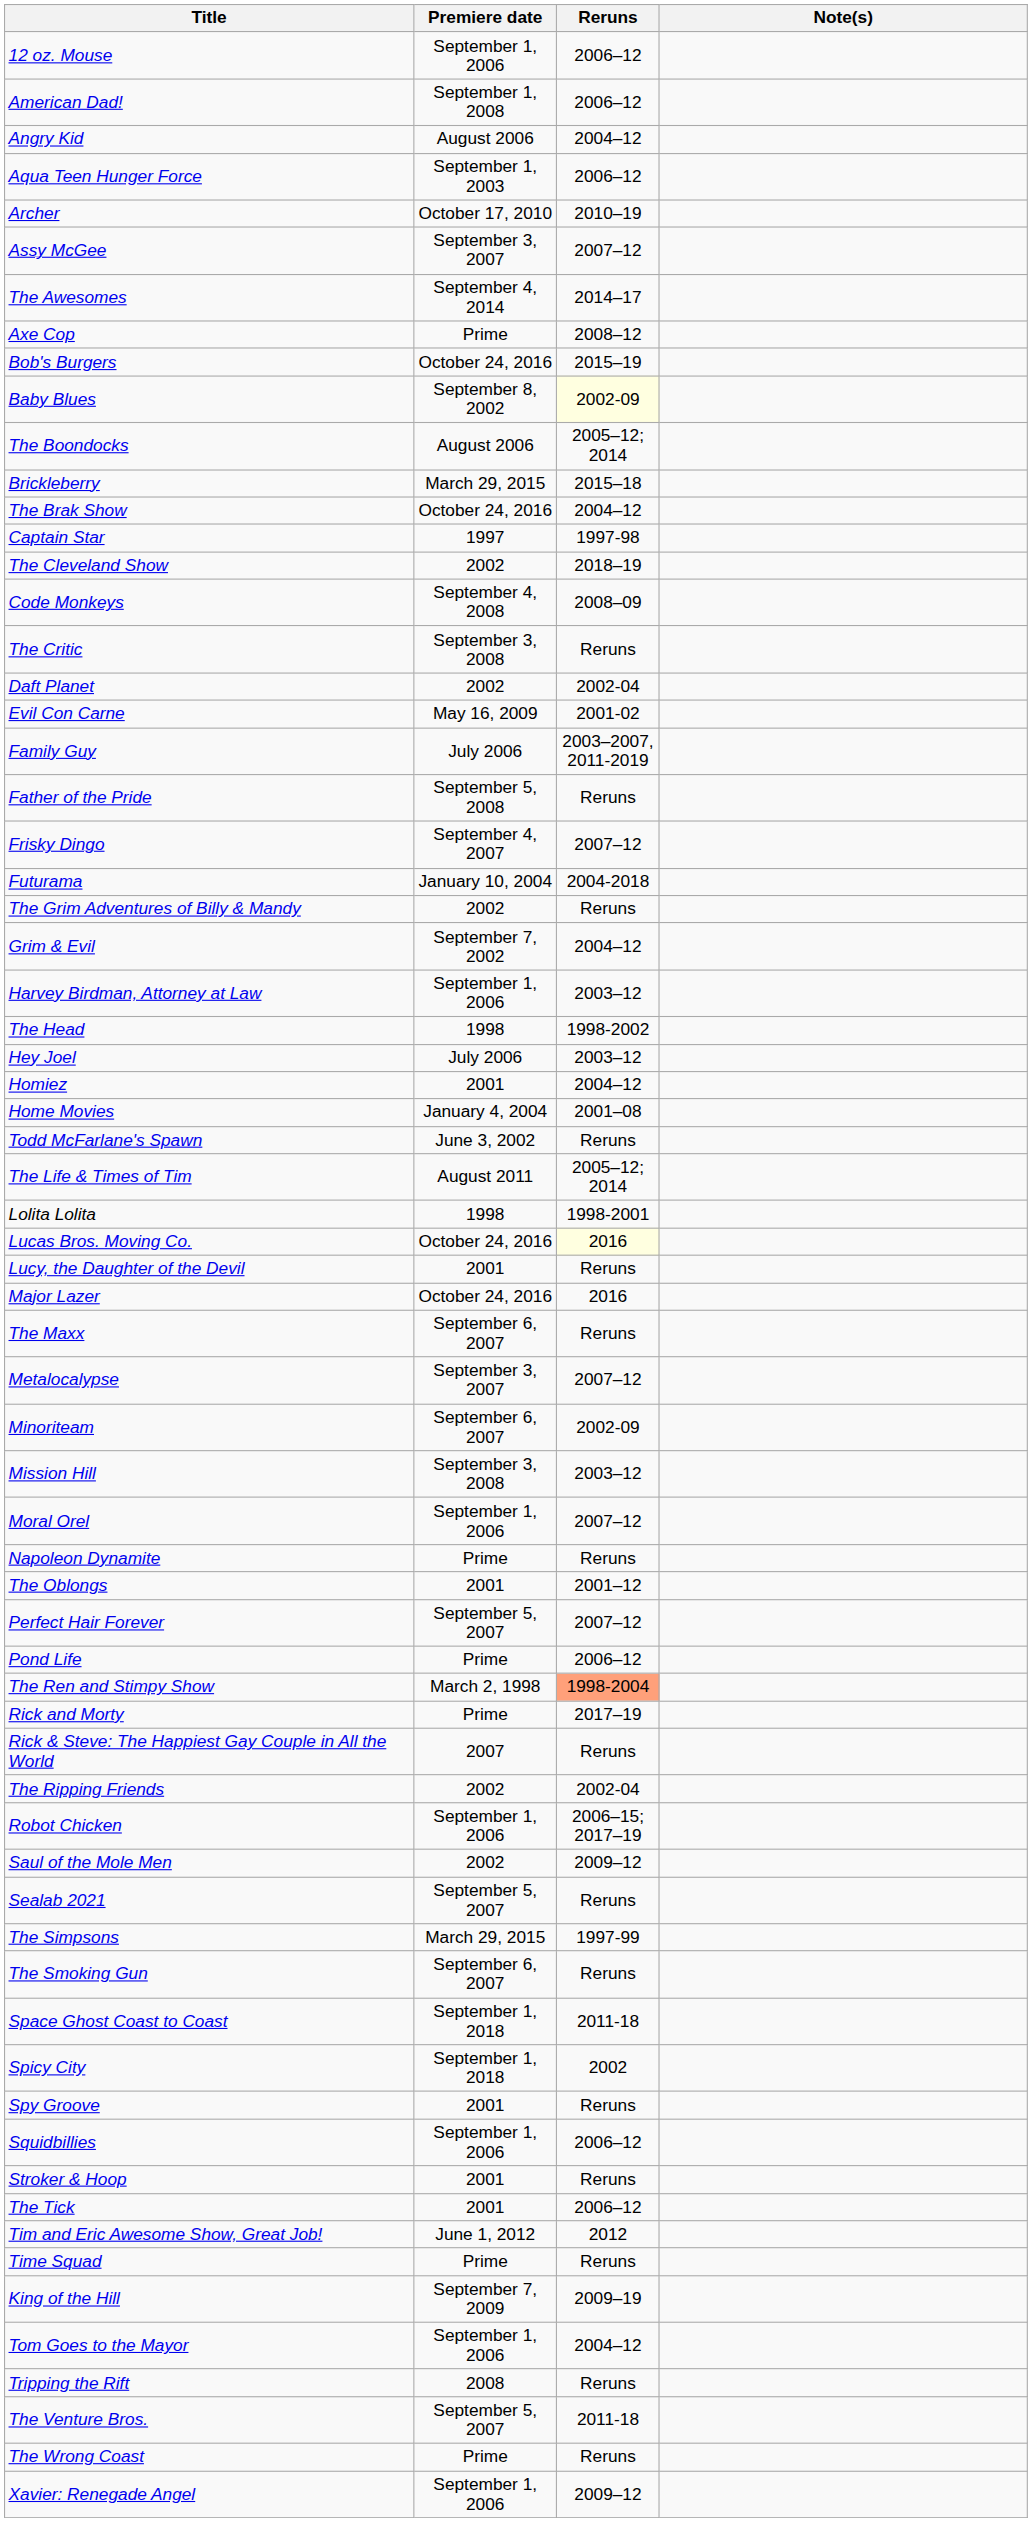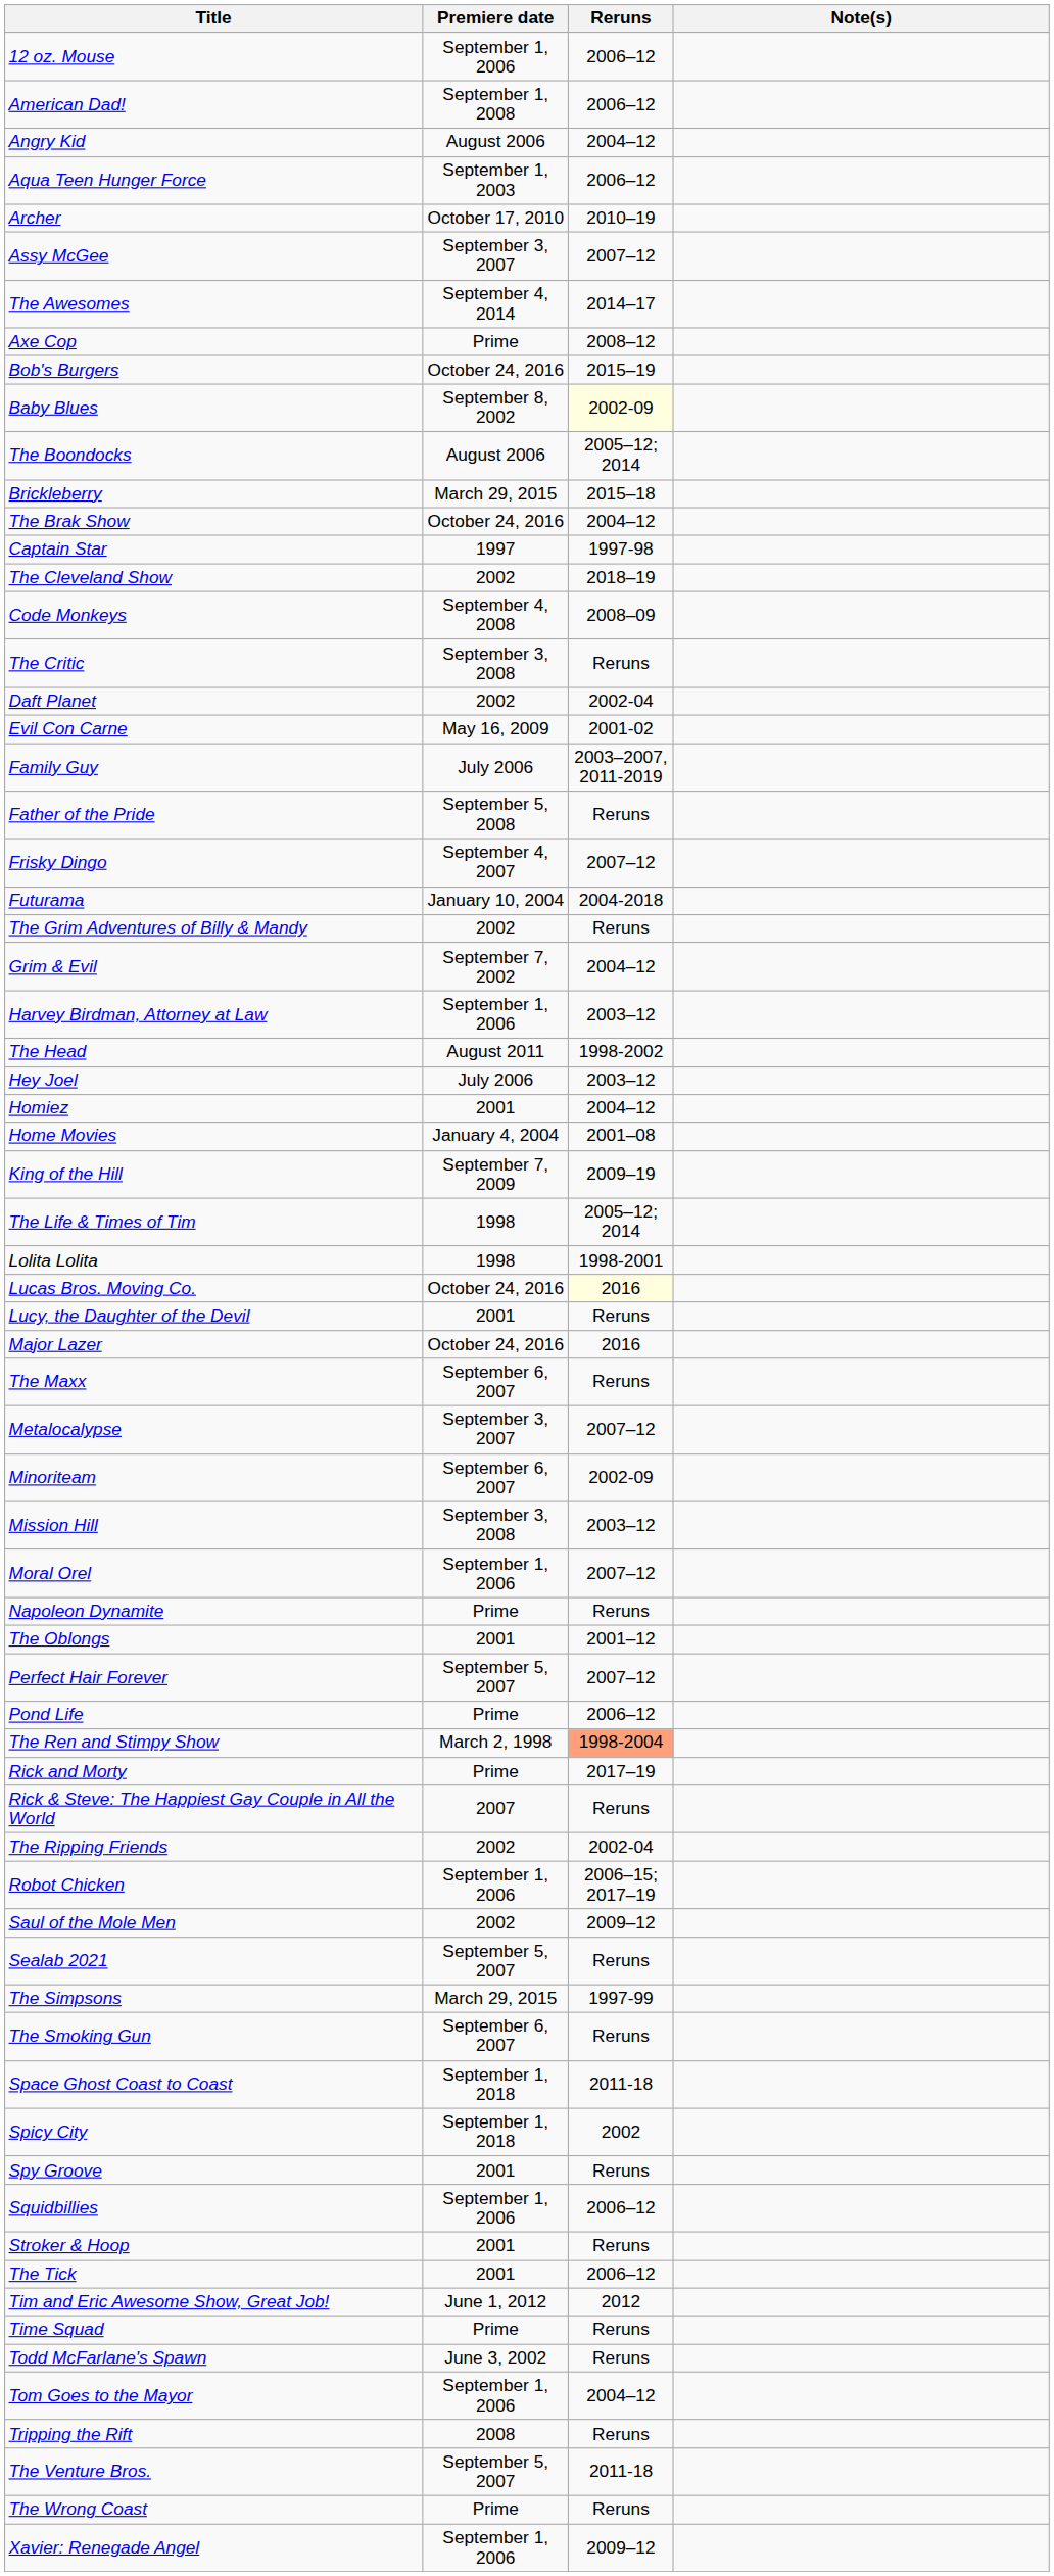The Head | Premiere date: 1998 -> August 2011
rows swapped: King of the Hill <-> Todd McFarlane's Spawn
The Life & Times of Tim | Premiere date: August 2011 -> 1998
